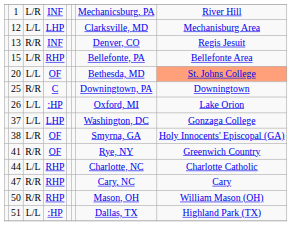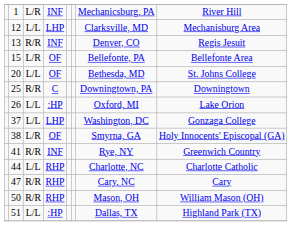15 | column 4: RHP -> OF
20 | column 8: lightsalmon background -> no background
41 | column 4: OF -> INF
